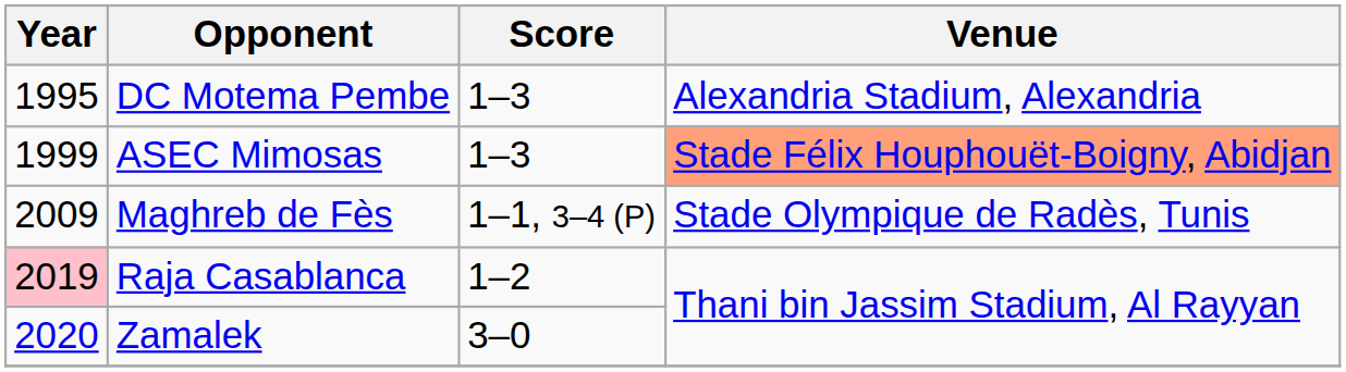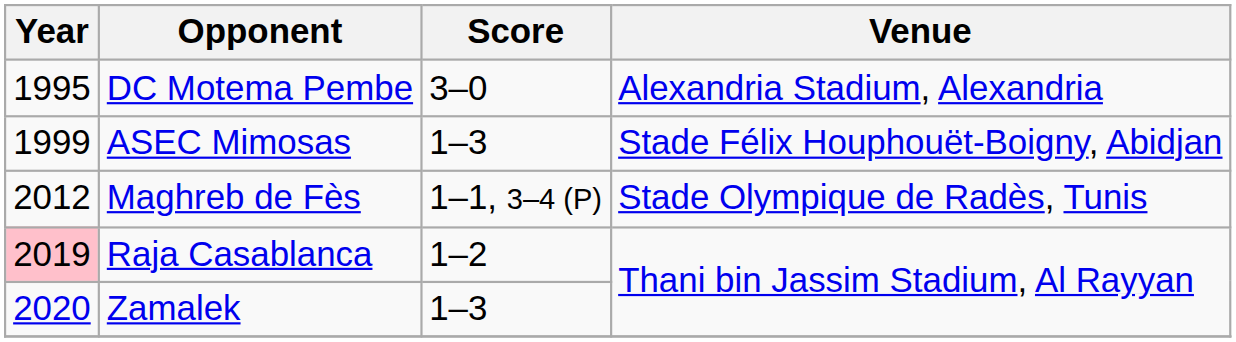DC Motema Pembe | Score: 1–3 -> 3–0
ASEC Mimosas | Venue: lightsalmon background -> no background
Maghreb de Fès | Year: 2009 -> 2012
Zamalek | Score: 3–0 -> 1–3
